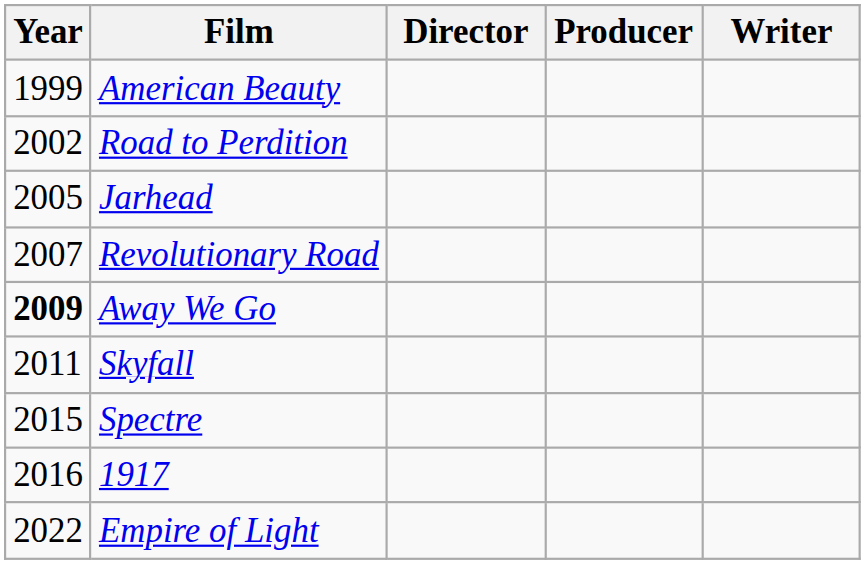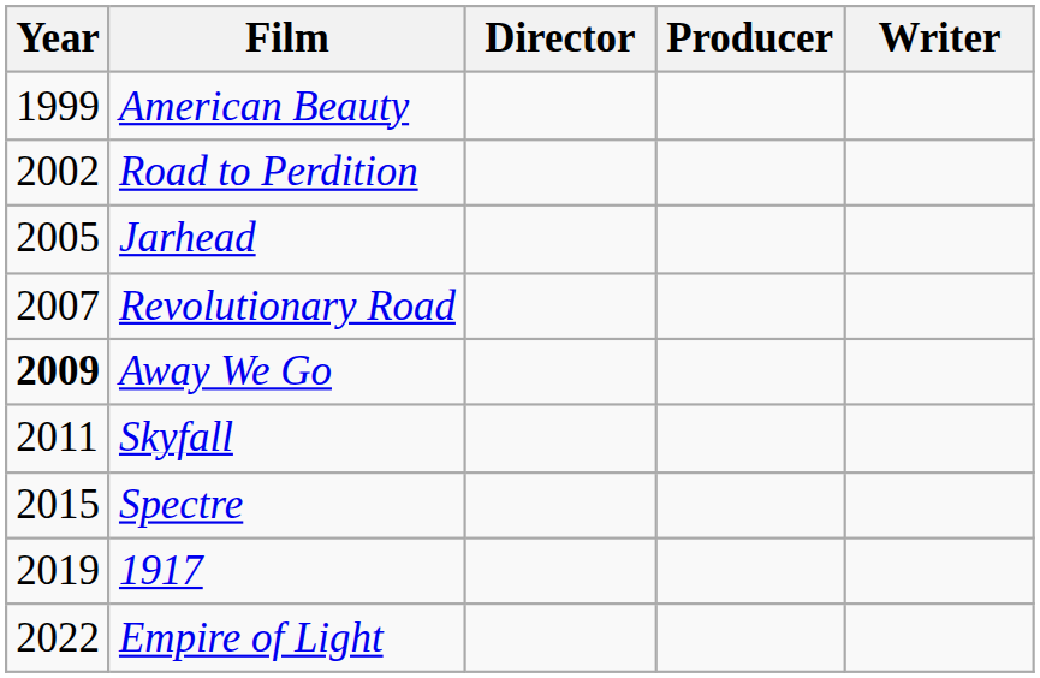1917 | Year: 2016 -> 2019
